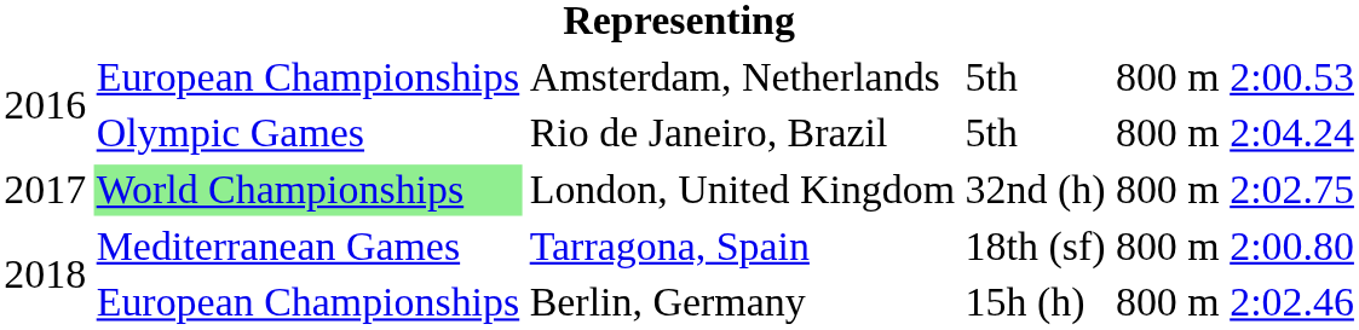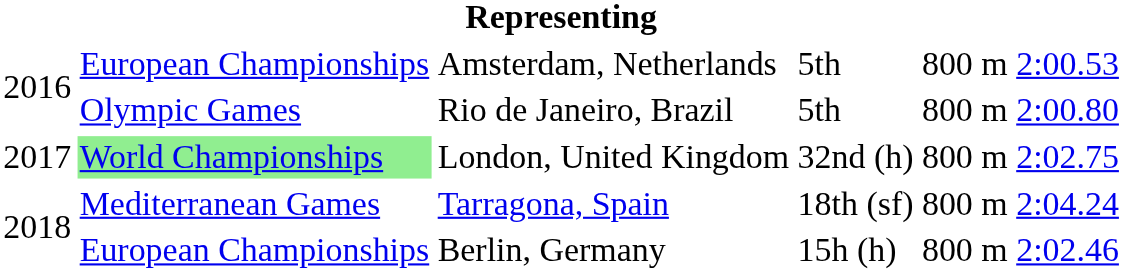Rio de Janeiro, Brazil | column 6: 2:04.24 -> 2:00.80
Tarragona, Spain | column 6: 2:00.80 -> 2:04.24
